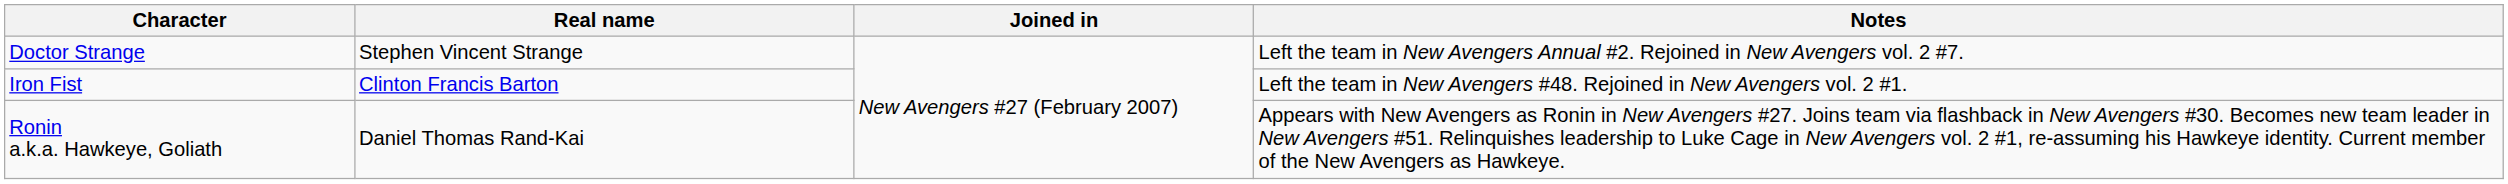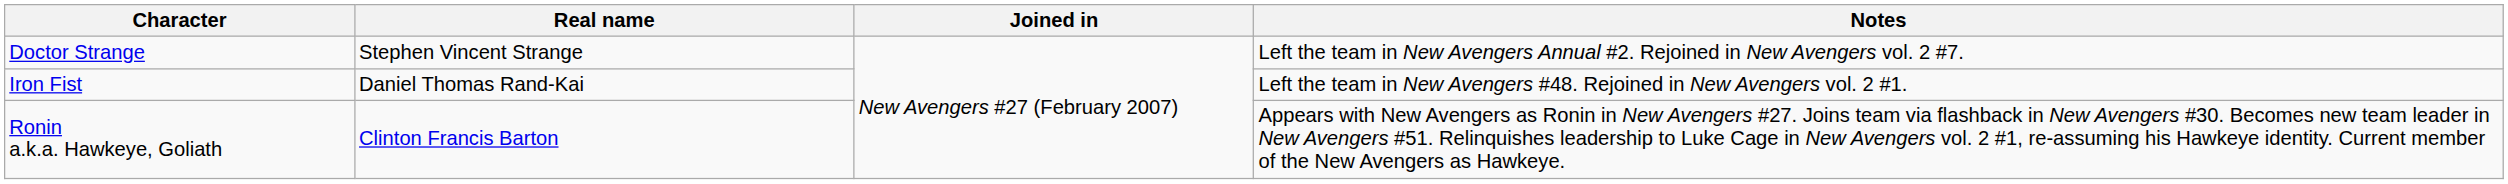Iron Fist | Real name: Clinton Francis Barton -> Daniel Thomas Rand-Kai
Ronin a.k.a. Hawkeye, Goliath | Real name: Daniel Thomas Rand-Kai -> Clinton Francis Barton
